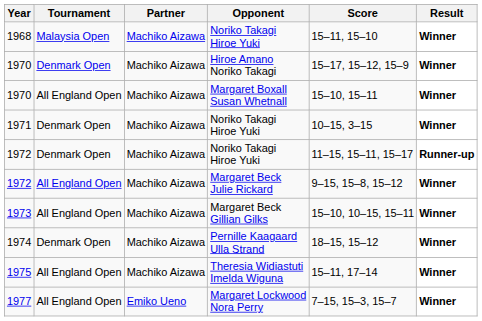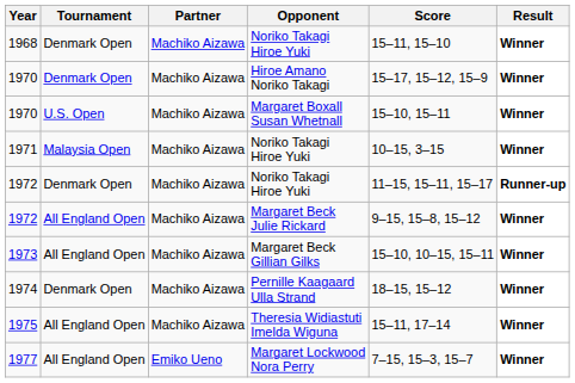1968 | Tournament: Malaysia Open -> Denmark Open
1970 / Margaret Boxall Susan Whetnall | Tournament: All England Open -> U.S. Open
1971 | Tournament: Denmark Open -> Malaysia Open
